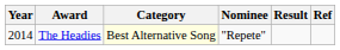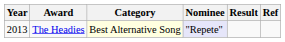The Headies | Year: 2014 -> 2013
The Headies | Nominee: no background -> lavender background
